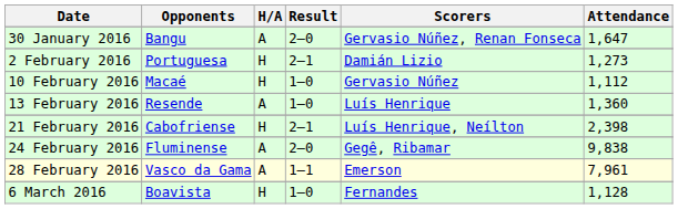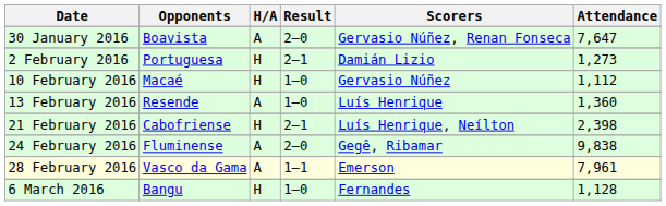30 January 2016 | Opponents: Bangu -> Boavista
30 January 2016 | Attendance: 1,647 -> 7,647
6 March 2016 | Opponents: Boavista -> Bangu
